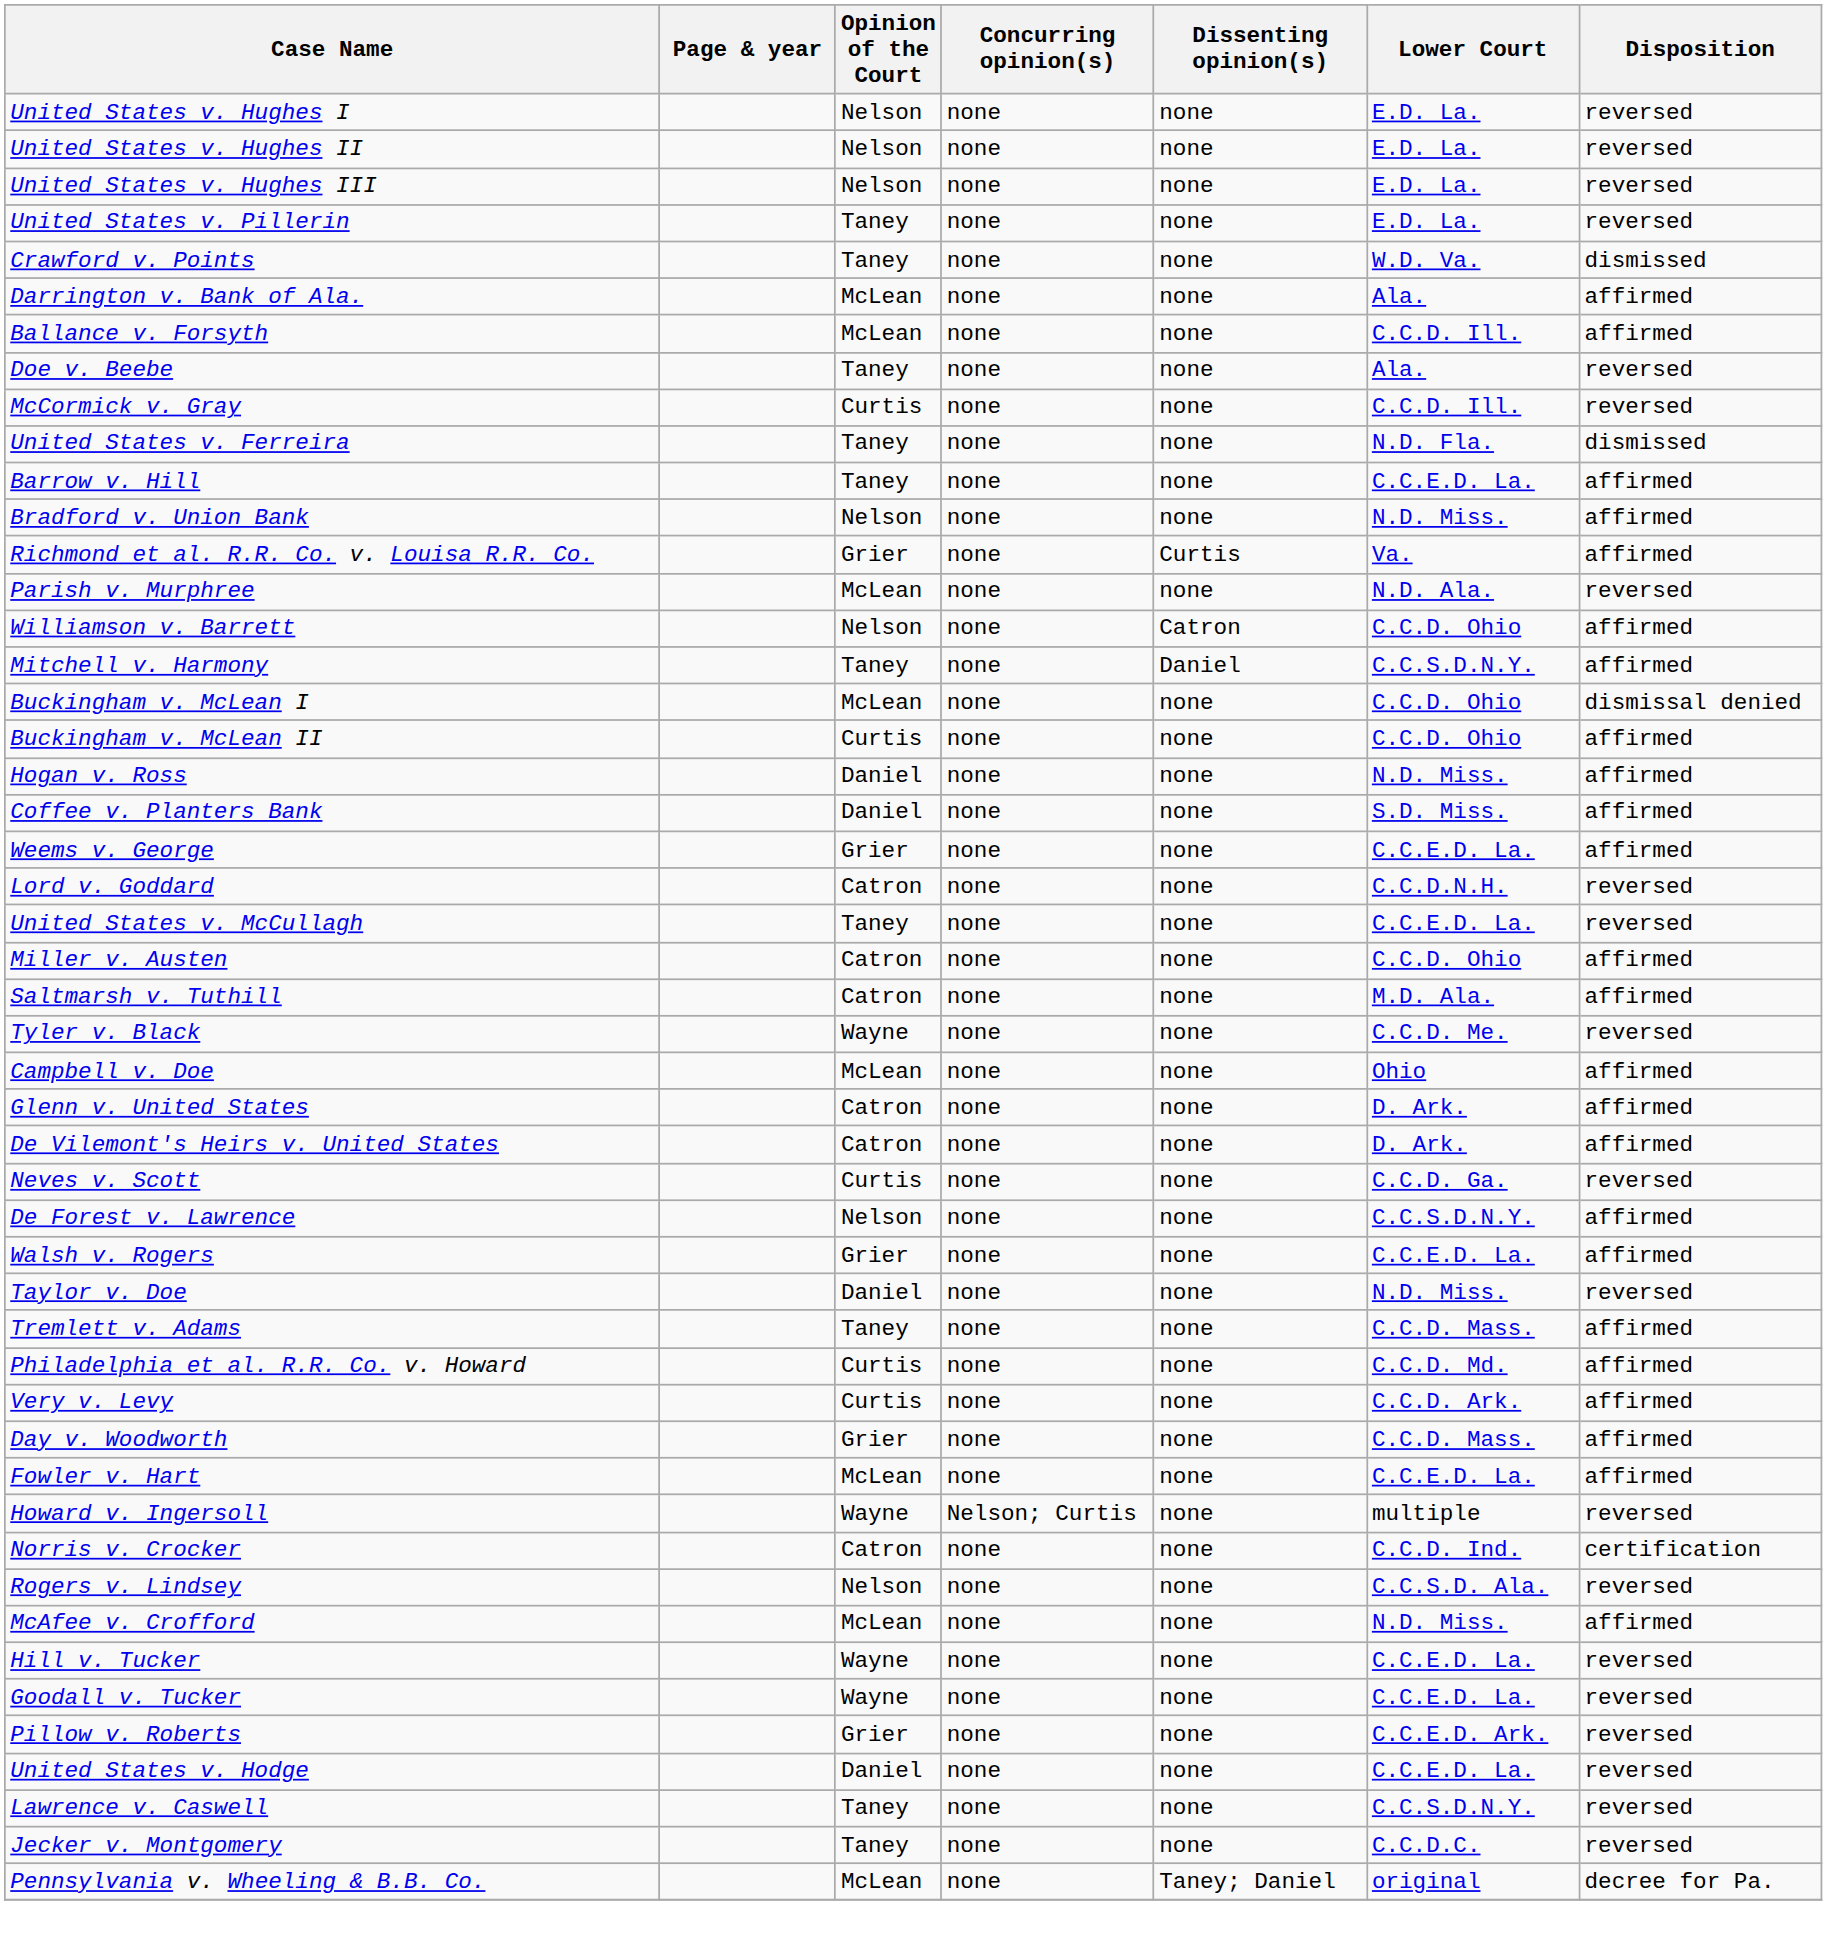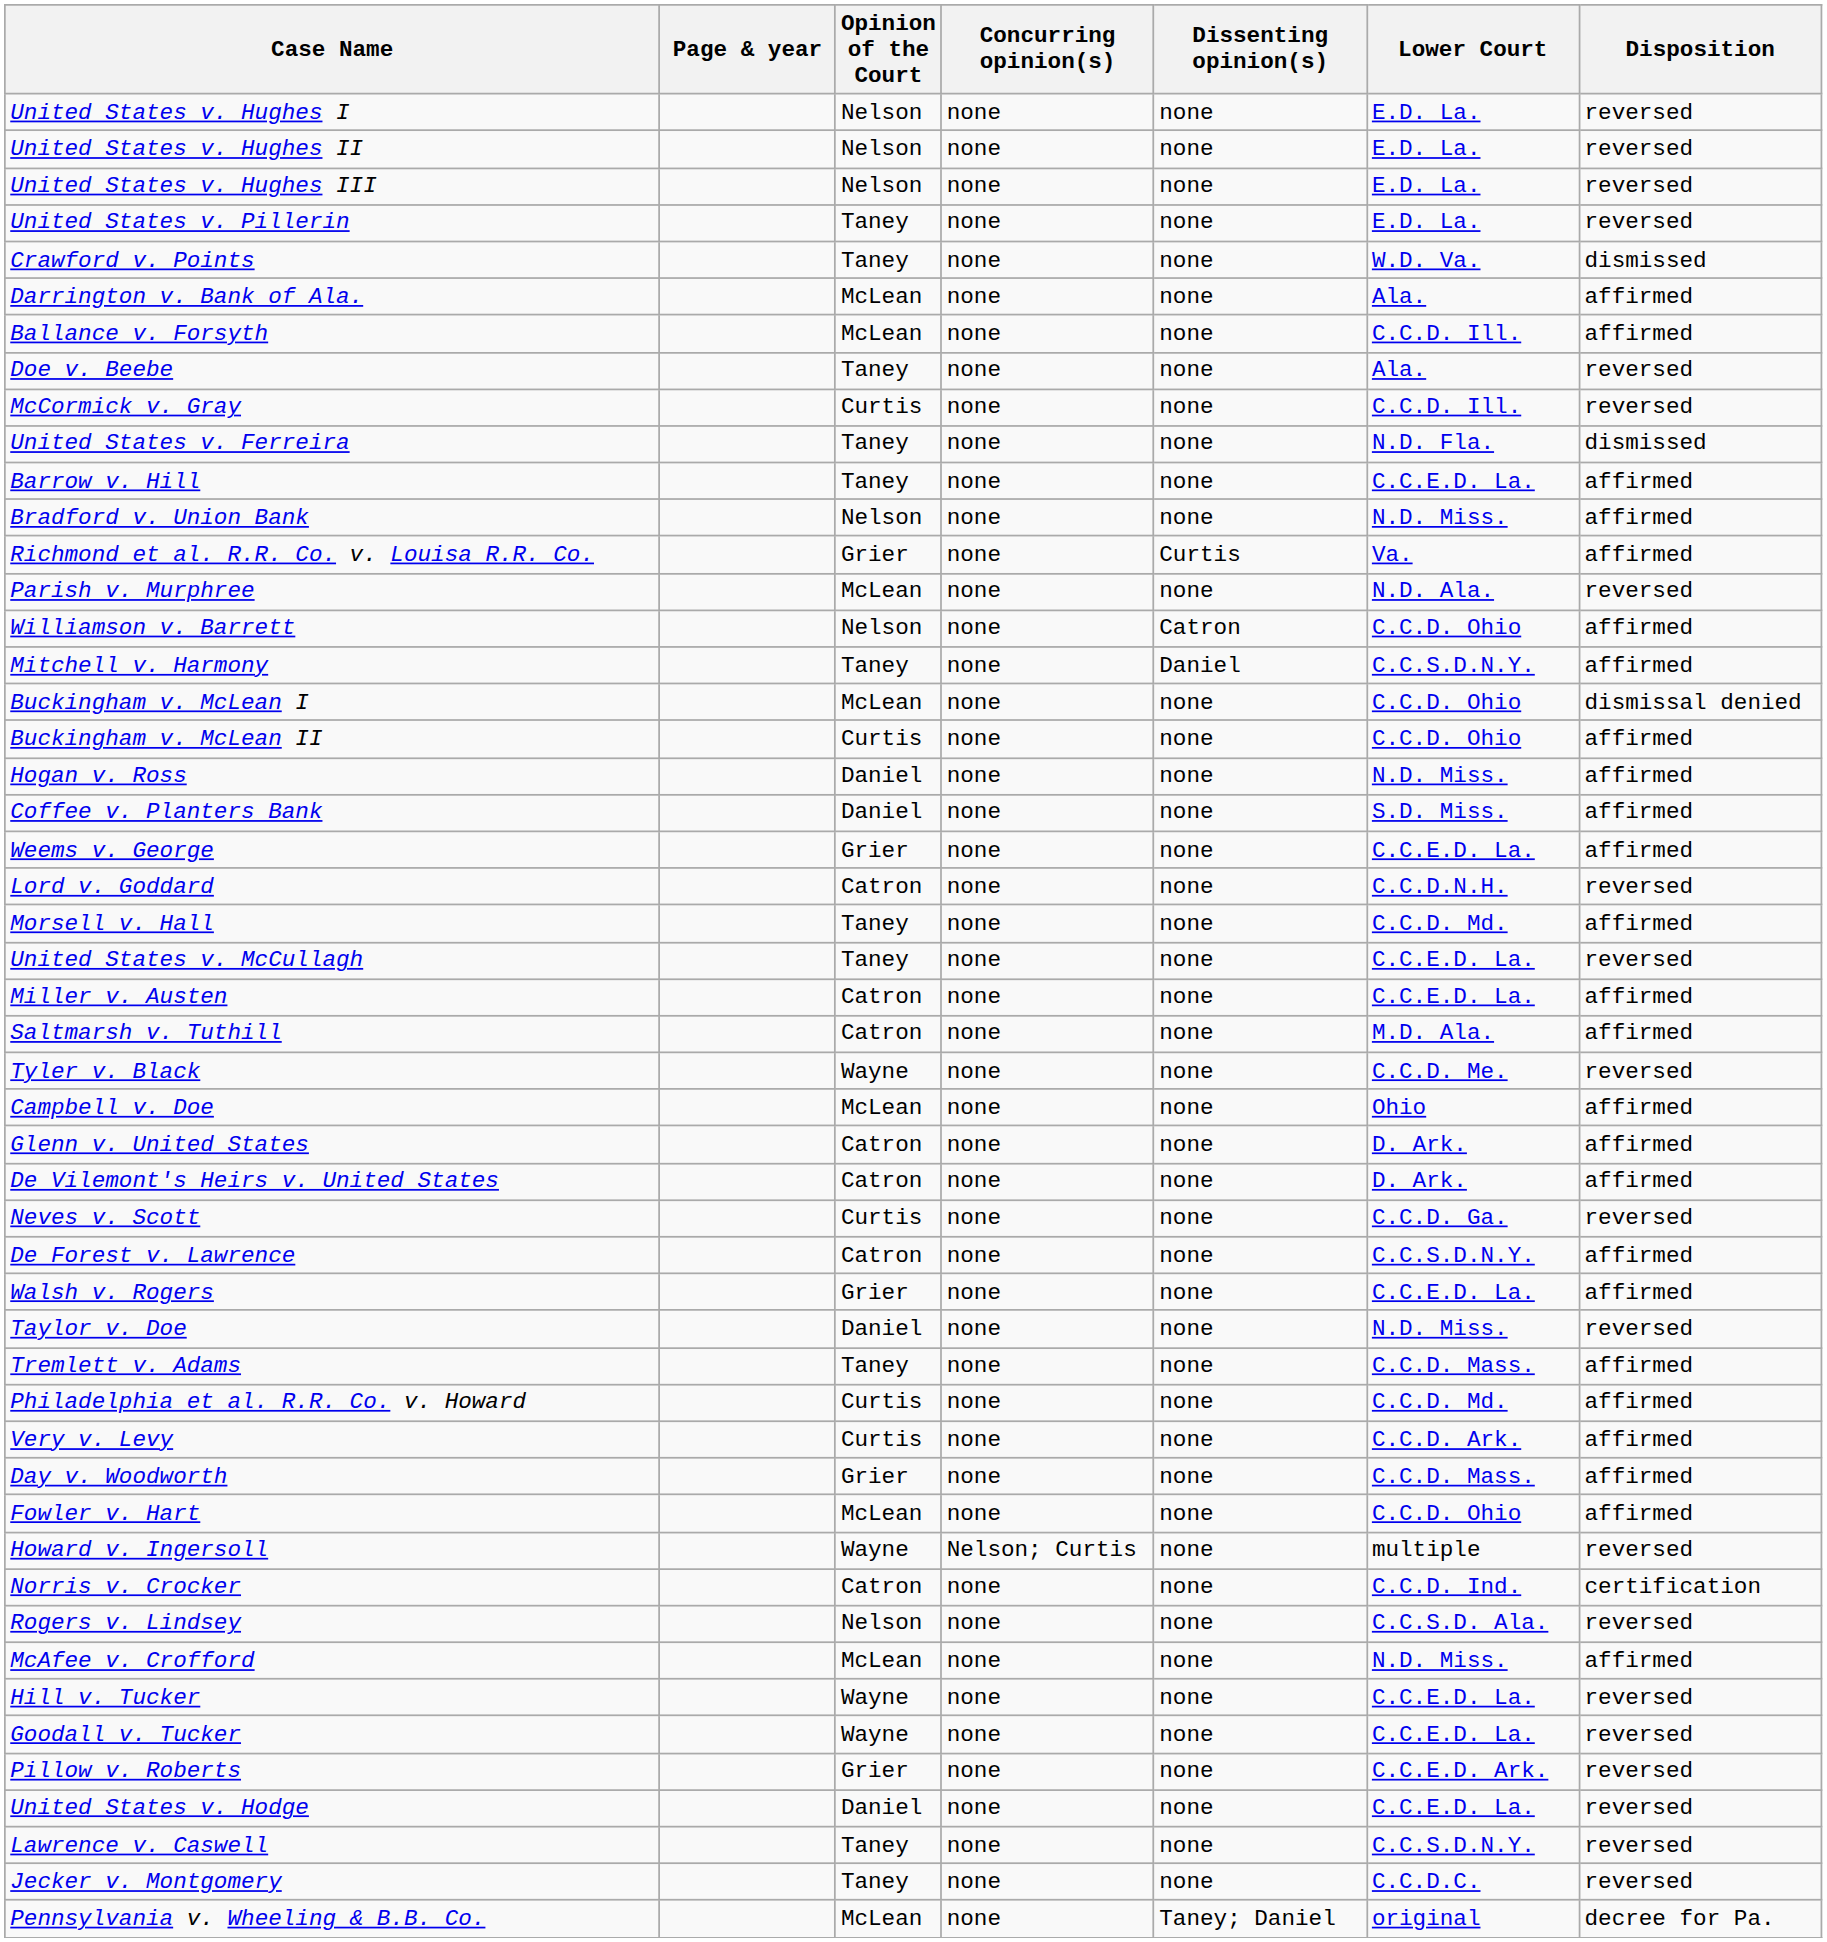+ row: Morsell v. Hall | Taney | none | none | C.C.D. Md. | affirmed
Miller v. Austen | Lower Court: C.C.D. Ohio -> C.C.E.D. La.
De Forest v. Lawrence | Opinion of the Court: Nelson -> Catron
Fowler v. Hart | Lower Court: C.C.E.D. La. -> C.C.D. Ohio
